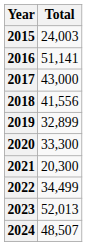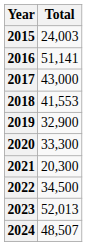2018 | Total: 41,556 -> 41,553
2019 | Total: 32,899 -> 32,900
2022 | Total: 34,499 -> 34,500
